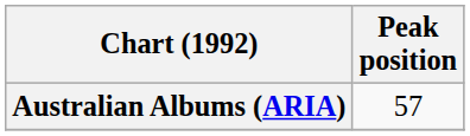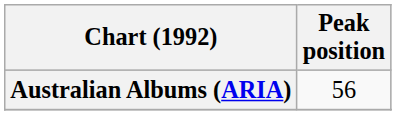Australian Albums (ARIA) | Peak position: 57 -> 56
